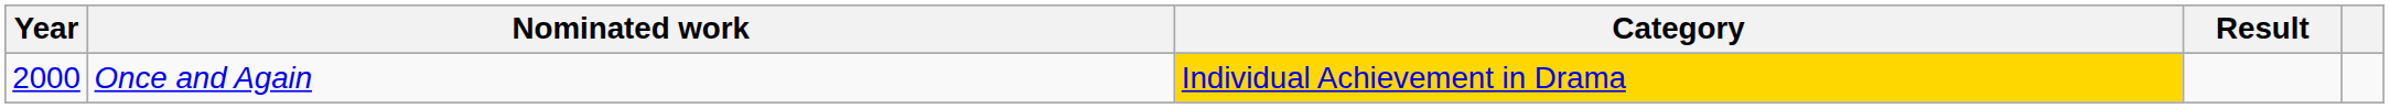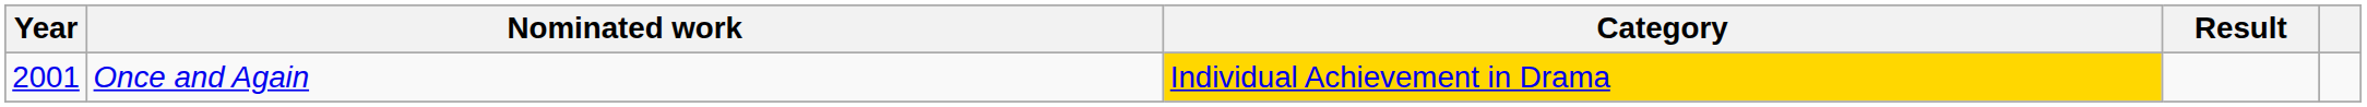Once and Again | Year: 2000 -> 2001
